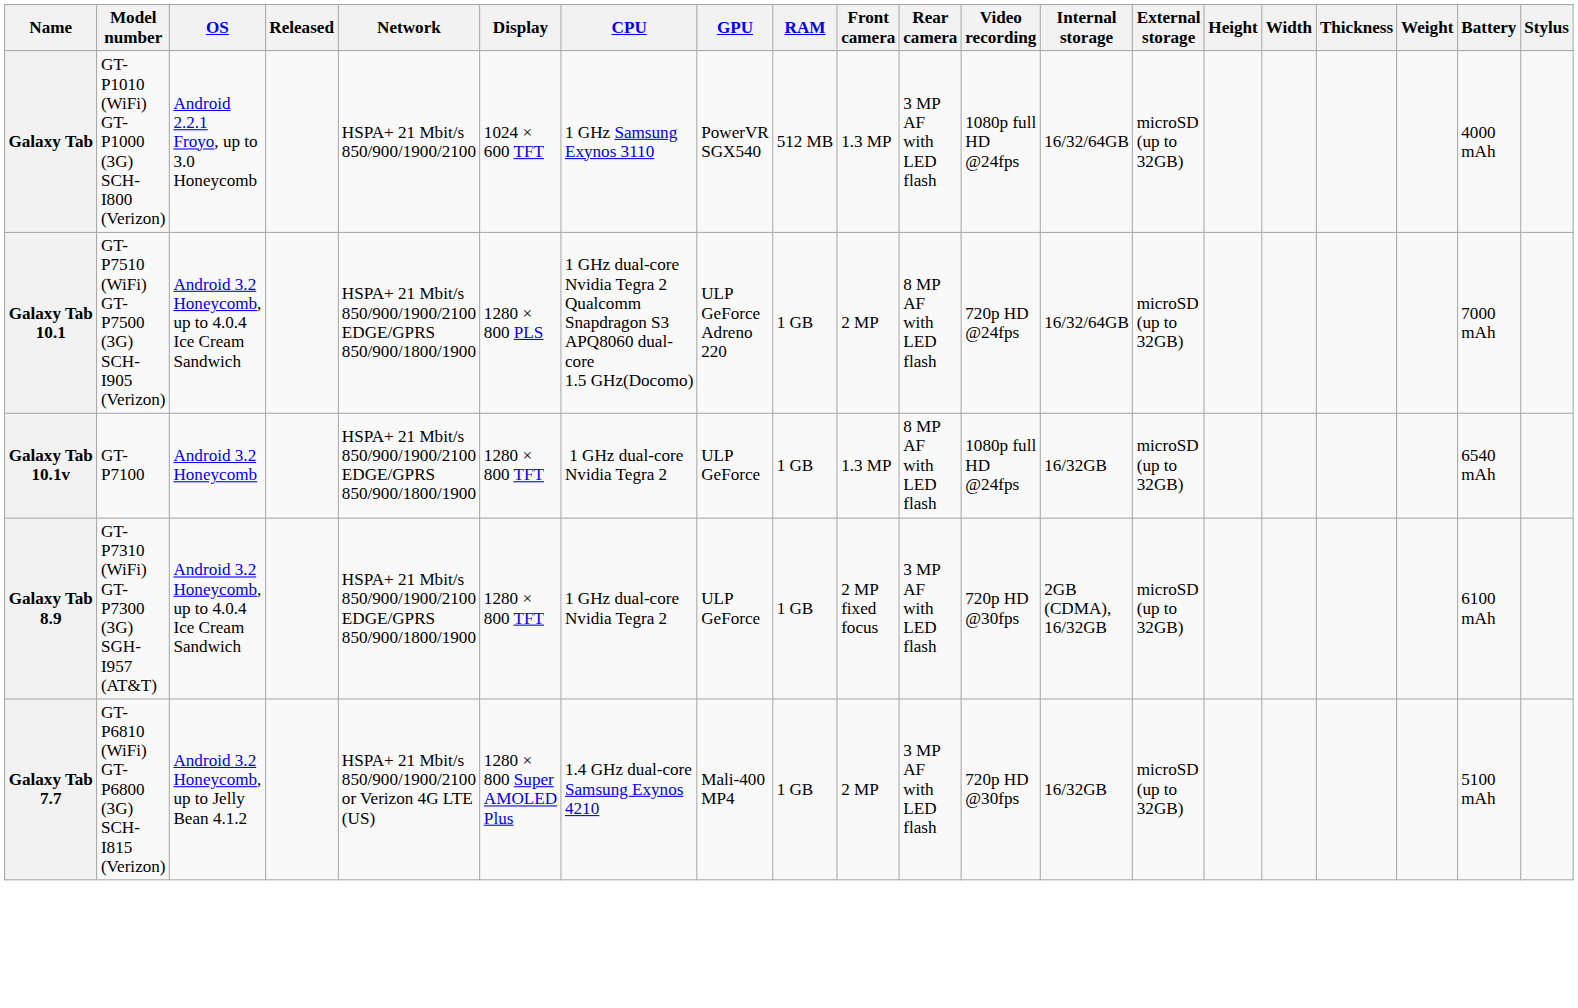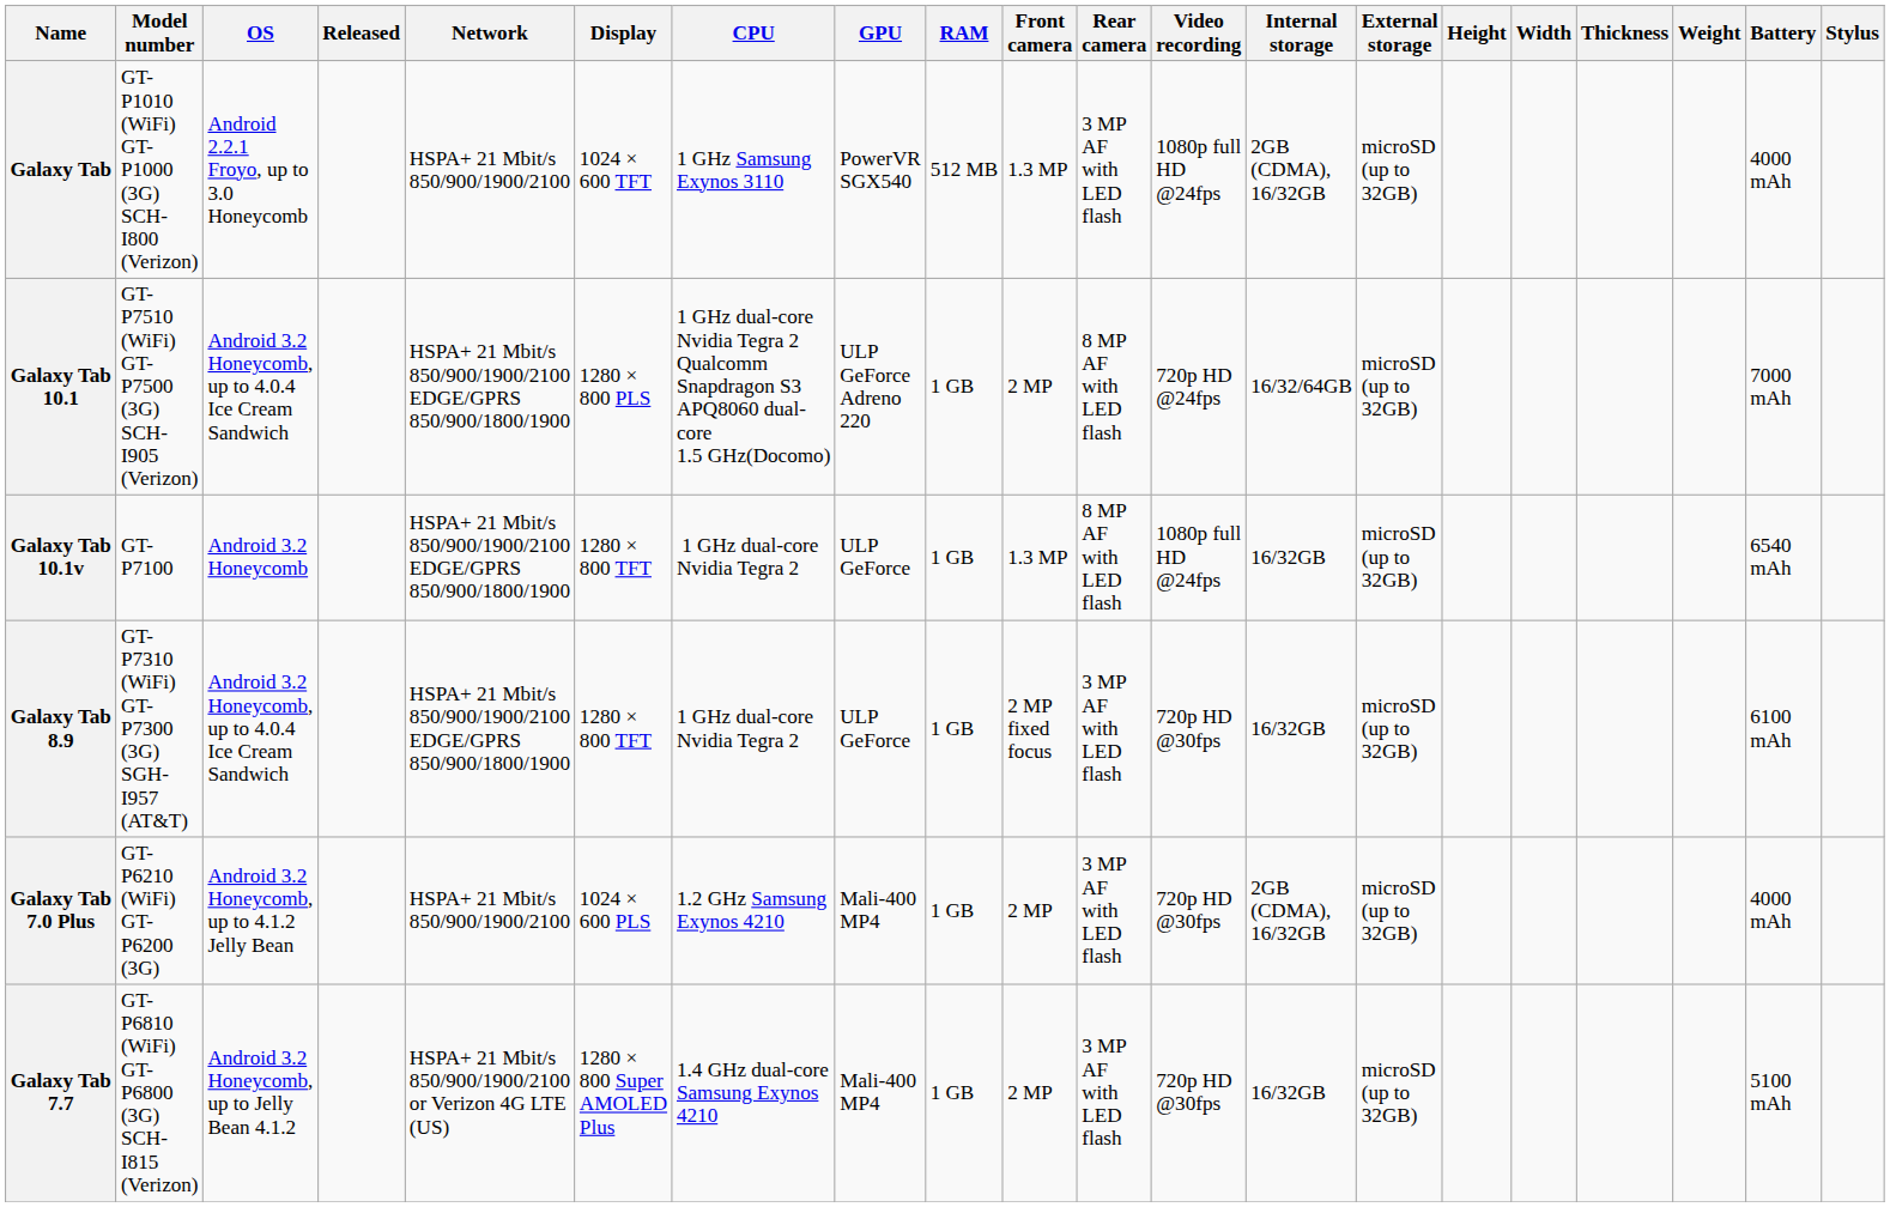Galaxy Tab | Internal storage: 16/32/64GB -> 2GB (CDMA), 16/32GB
Galaxy Tab 8.9 | Internal storage: 2GB (CDMA), 16/32GB -> 16/32GB
+ row: Galaxy Tab 7.0 Plus | GT-P6210 (WiFi) GT-P6200 (3G) | Android 3.2 Honeycomb, up to 4.1.2 Jelly Bean | HSPA+ 21 Mbit/s 850/900/1900/2100 | 1024 × 600 PLS | 1.2 GHz Samsung Exynos 4210 | Mali-400 MP4 | 1 GB | 2 MP | 3 MP AF with LED flash | 720p HD @30fps | 2GB (CDMA), 16/32GB | microSD (up to 32GB) | 4000 mAh
